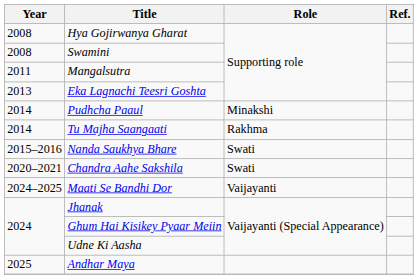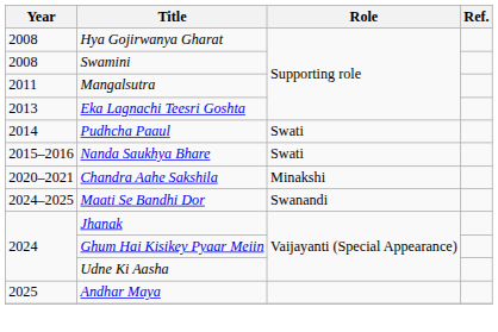Pudhcha Paaul | Role: Minakshi -> Swati
- row: 2014 | Tu Majha Saangaati | Rakhma
Chandra Aahe Sakshila | Role: Swati -> Minakshi
Maati Se Bandhi Dor | Role: Vaijayanti -> Swanandi
